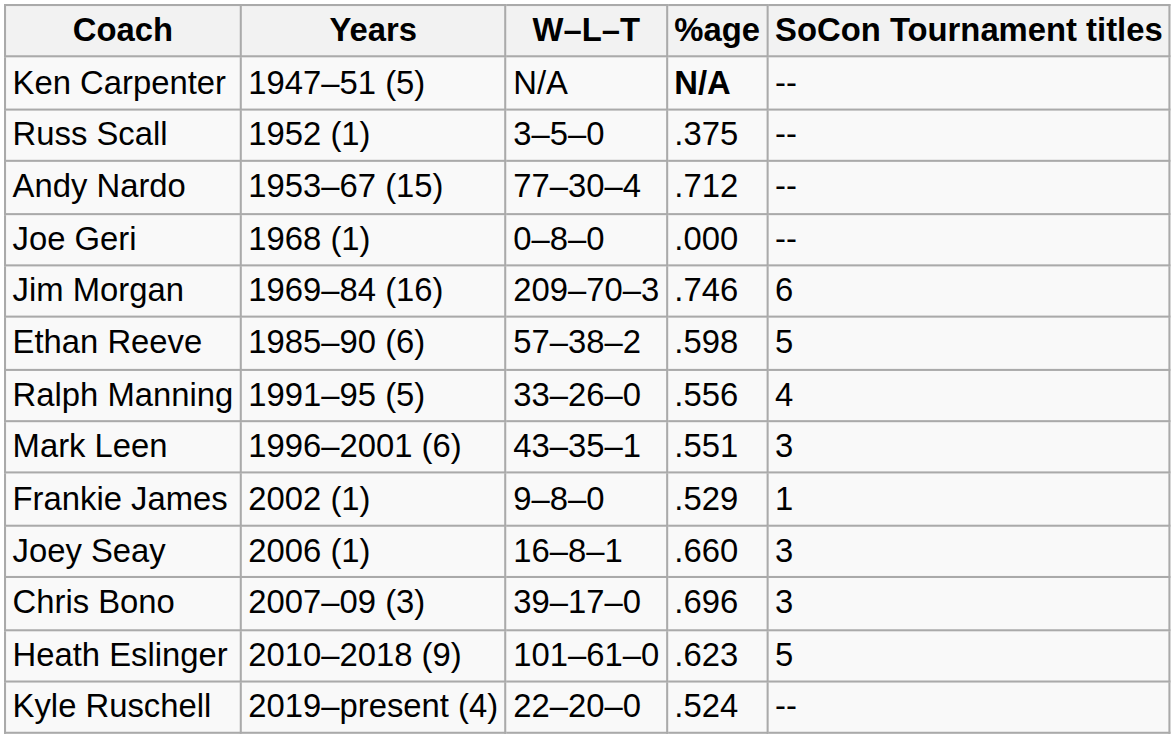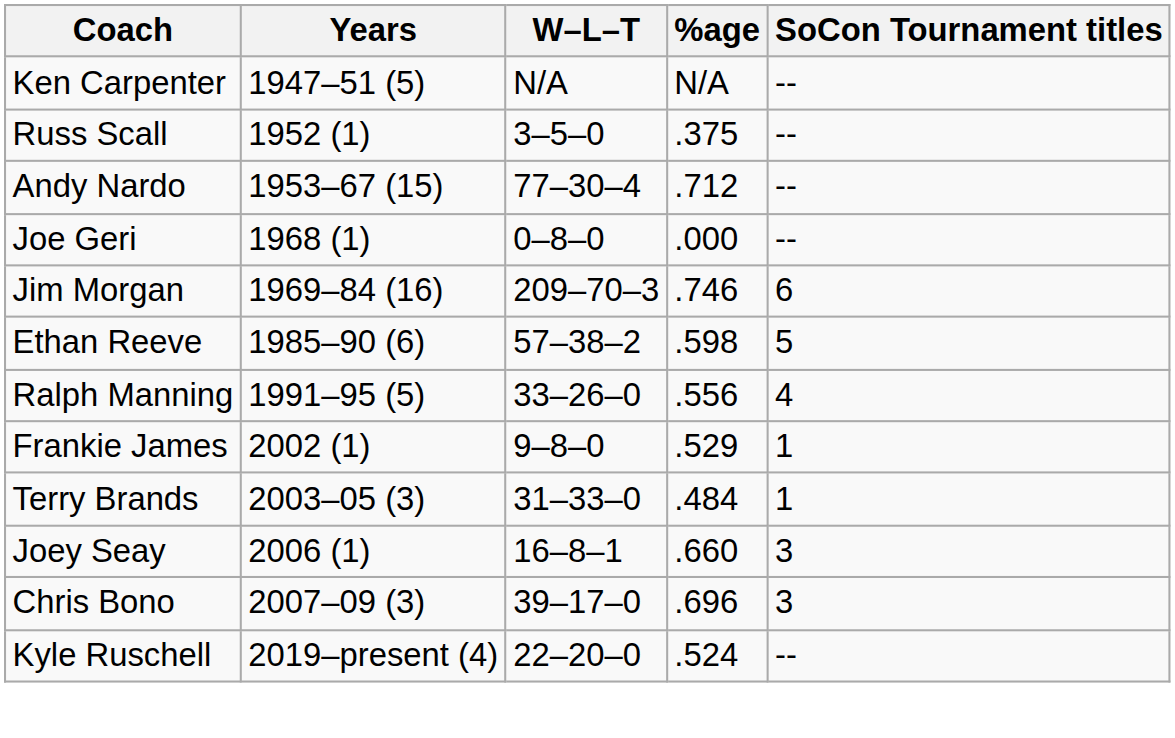Ken Carpenter | %age: bold -> normal
- row: Mark Leen | 1996–2001 (6) | 43–35–1 | .551 | 3
+ row: Terry Brands | 2003–05 (3) | 31–33–0 | .484 | 1
- row: Heath Eslinger | 2010–2018 (9) | 101–61–0 | .623 | 5
